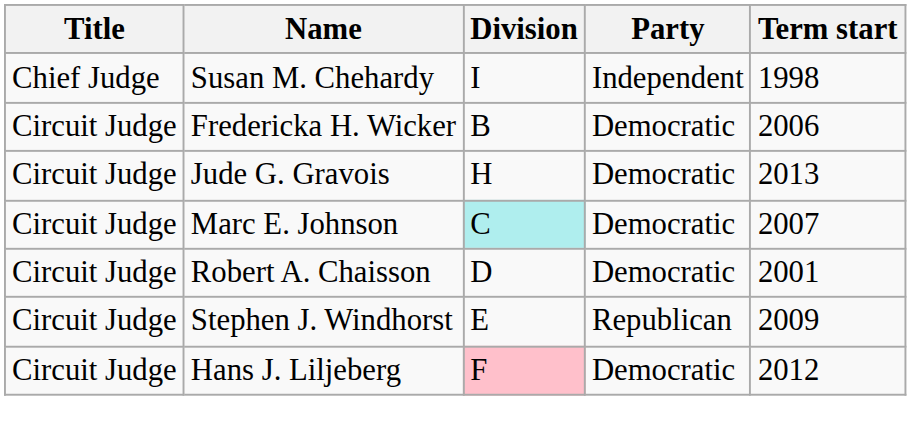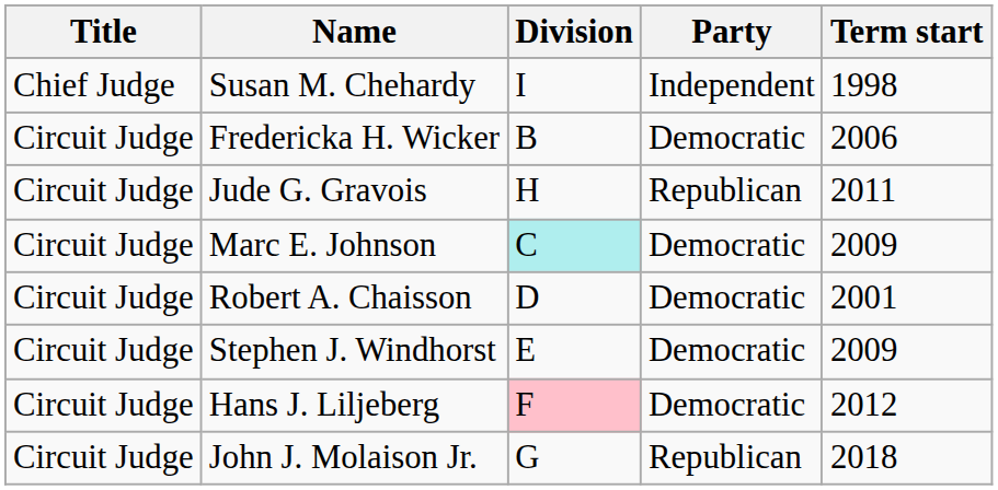Jude G. Gravois | Party: Democratic -> Republican
Jude G. Gravois | Term start: 2013 -> 2011
Marc E. Johnson | Term start: 2007 -> 2009
Stephen J. Windhorst | Party: Republican -> Democratic
+ row: Circuit Judge | John J. Molaison Jr. | G | Republican | 2018
